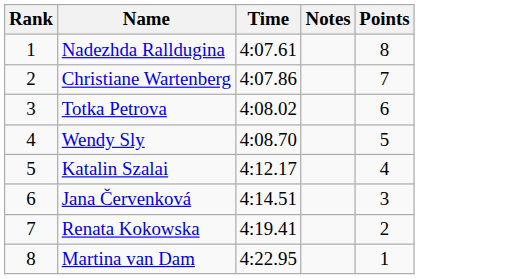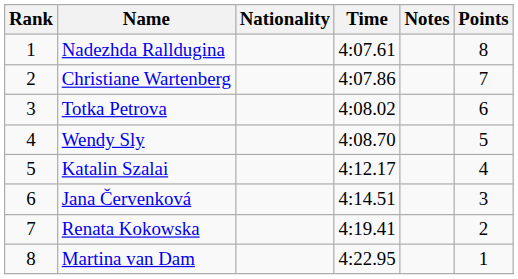+ column: Nationality
